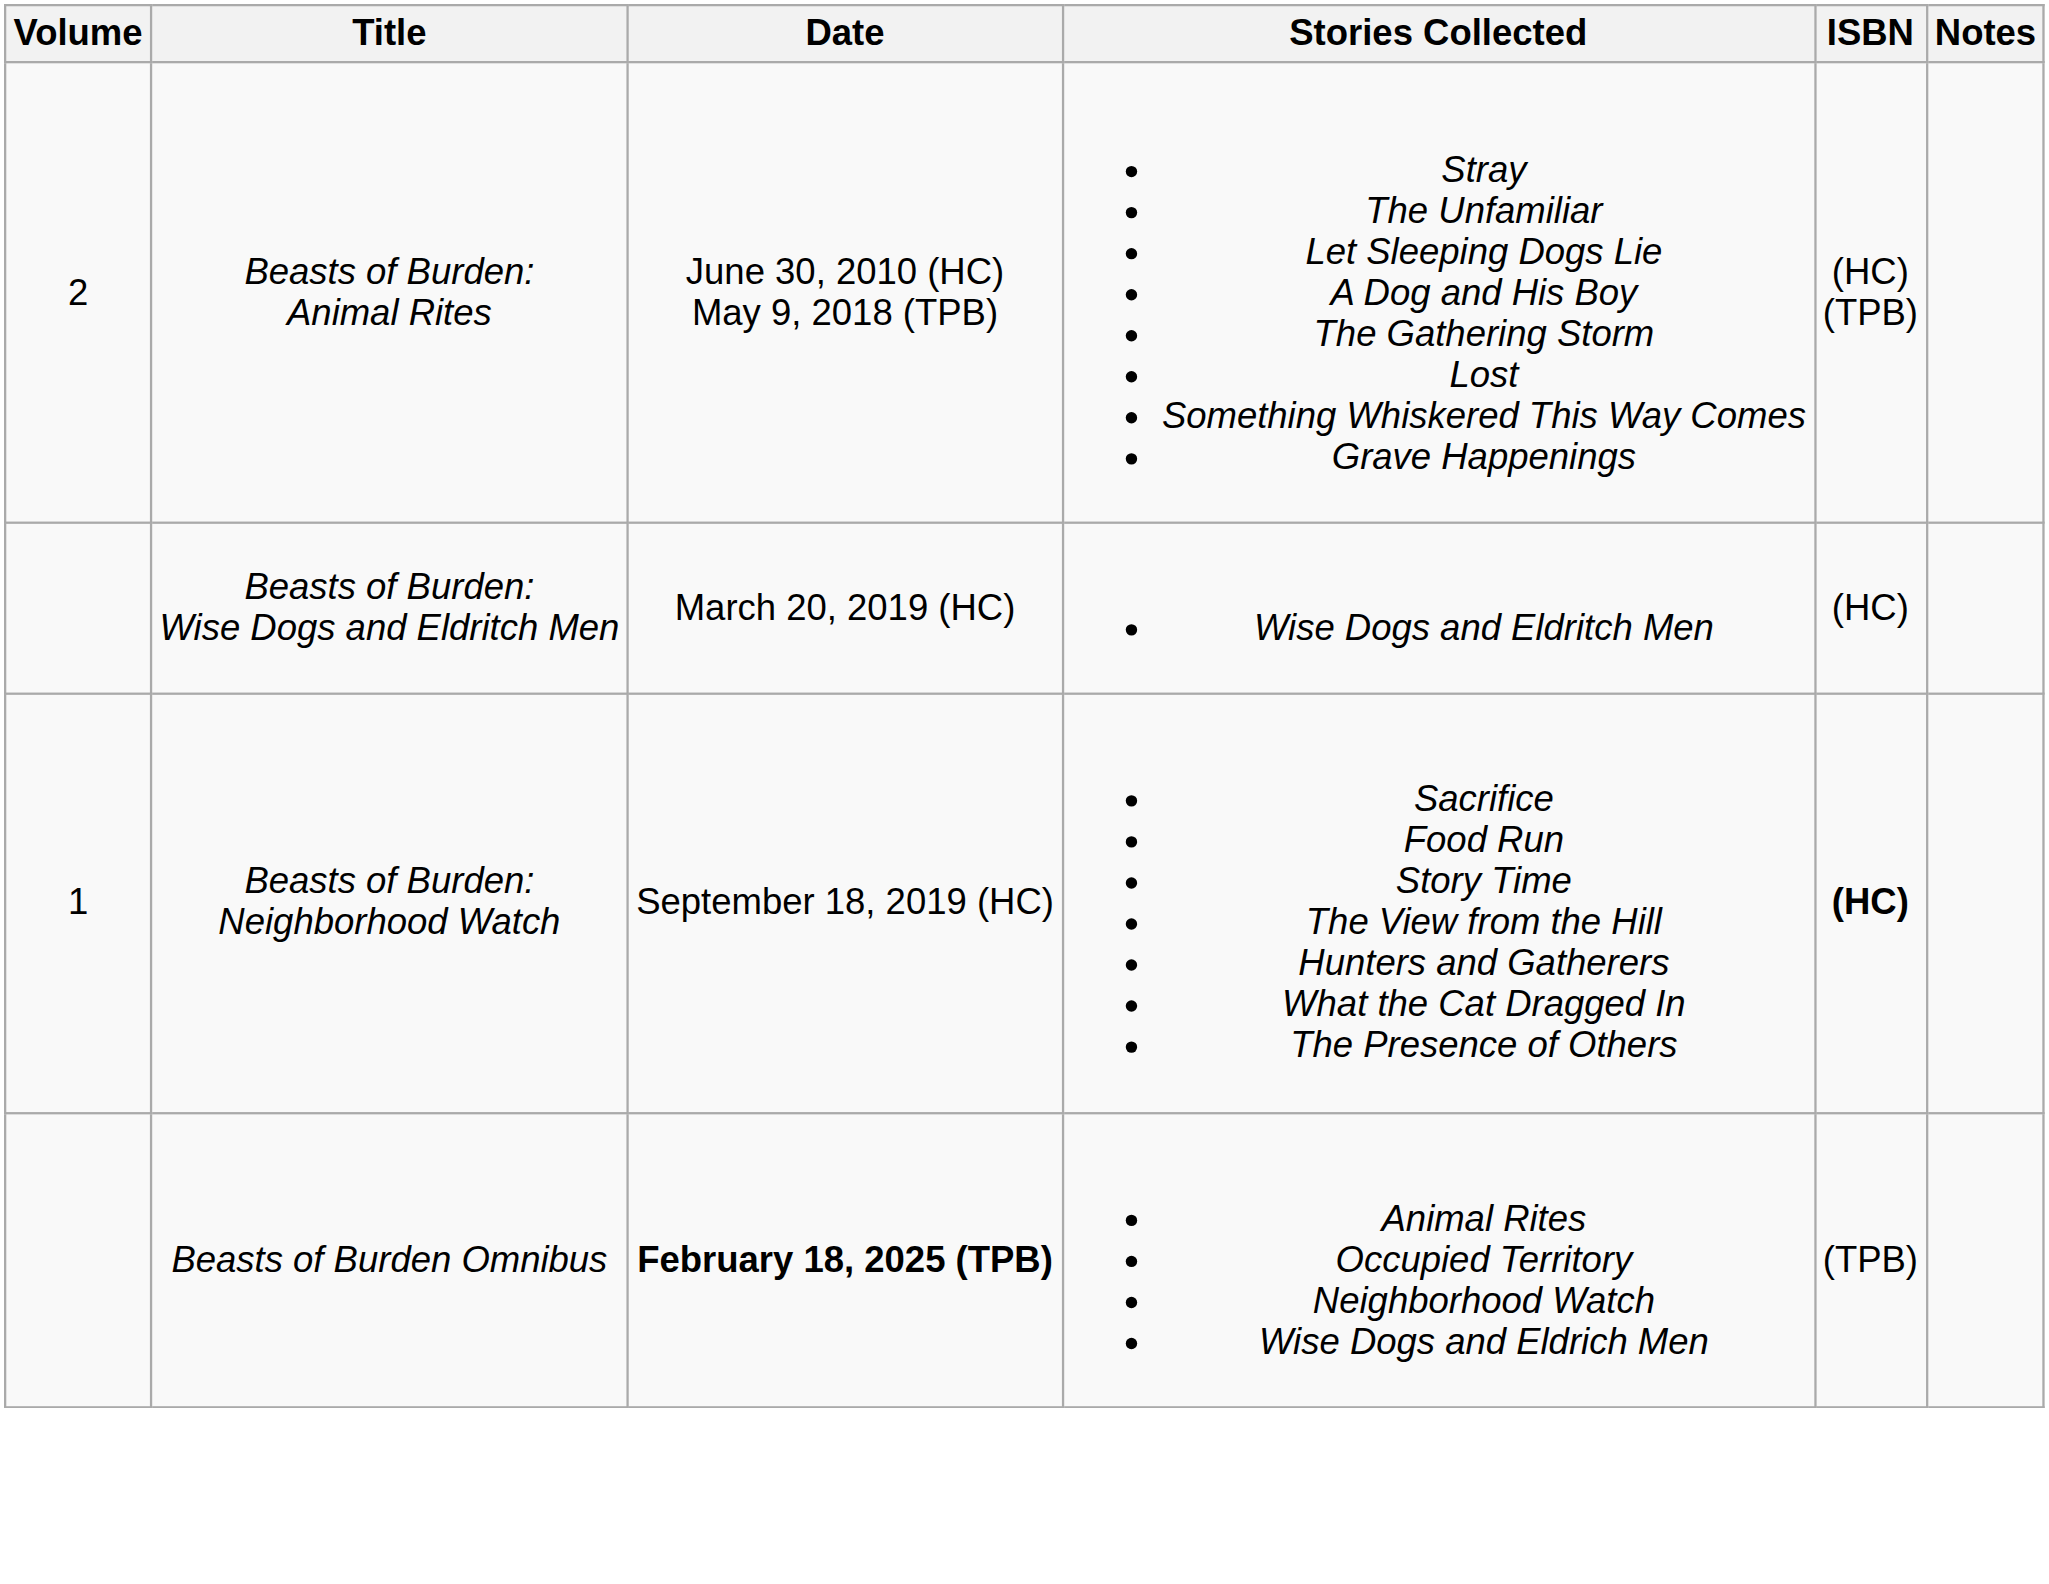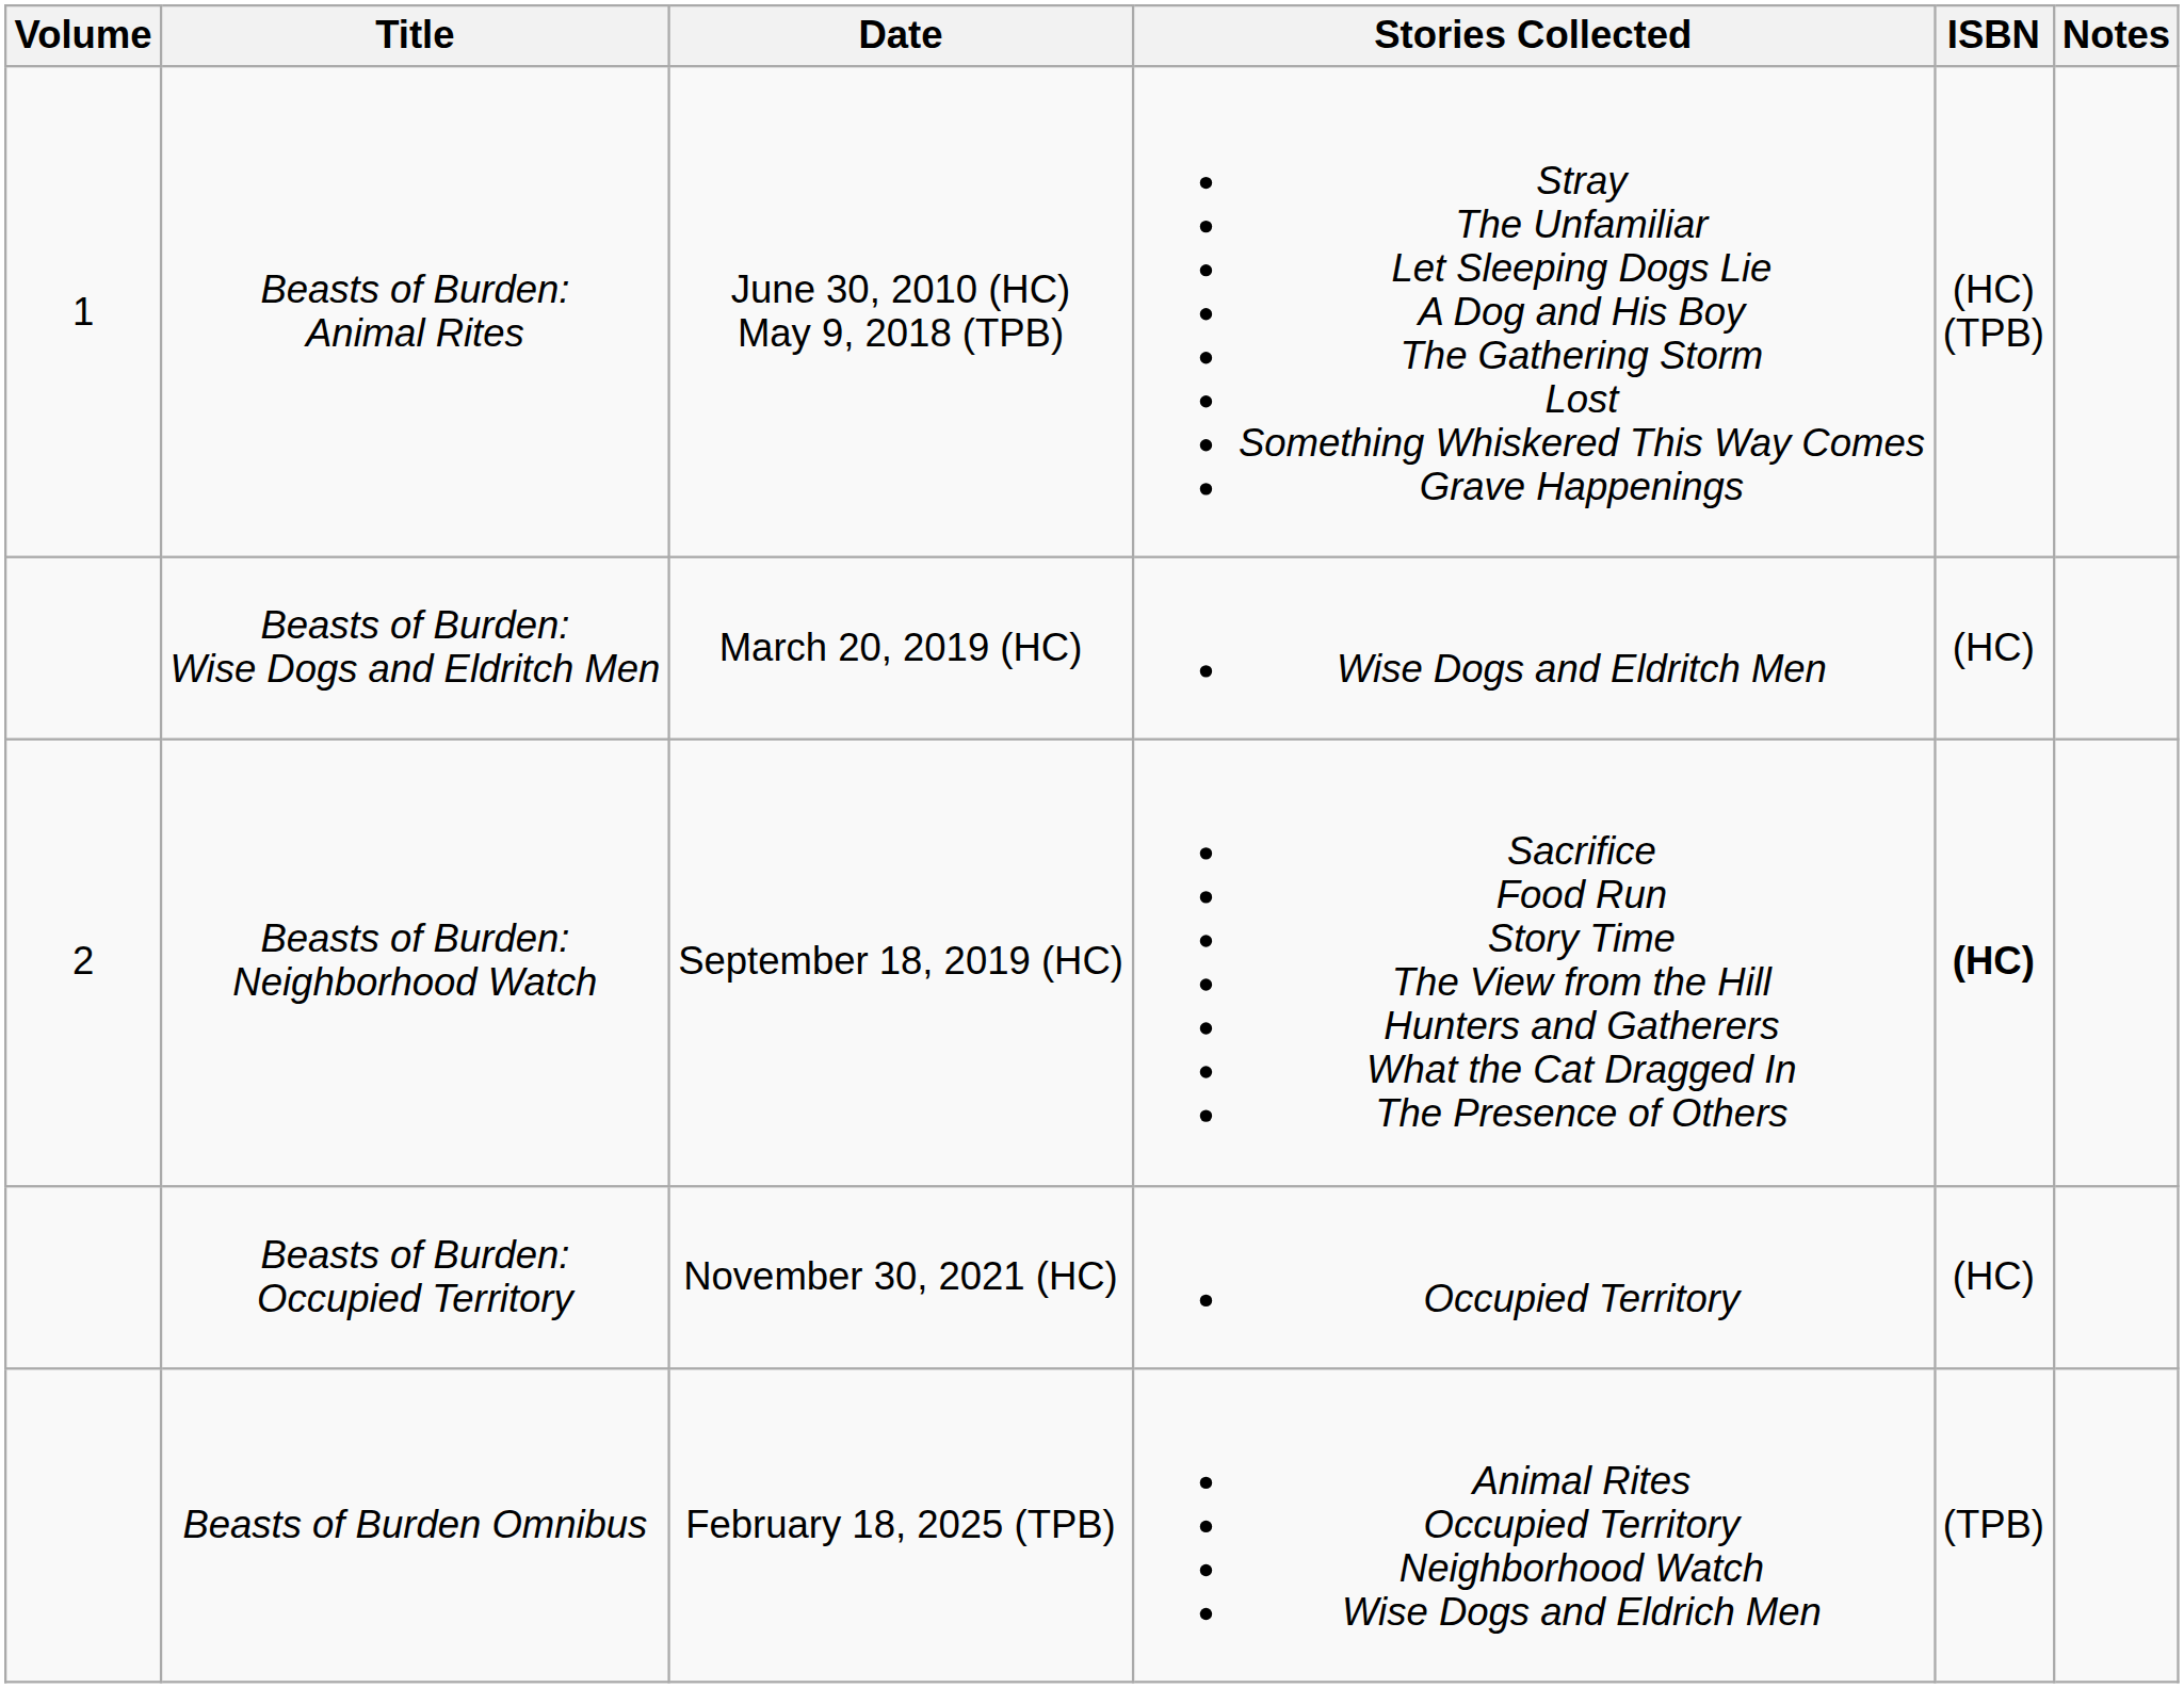Beasts of Burden: Animal Rites | Volume: 2 -> 1
Beasts of Burden: Neighborhood Watch | Volume: 1 -> 2
+ row: Beasts of Burden: Occupied Territory | November 30, 2021 (HC) | Occupied Territory | (HC)
Beasts of Burden Omnibus | Date: bold -> normal
